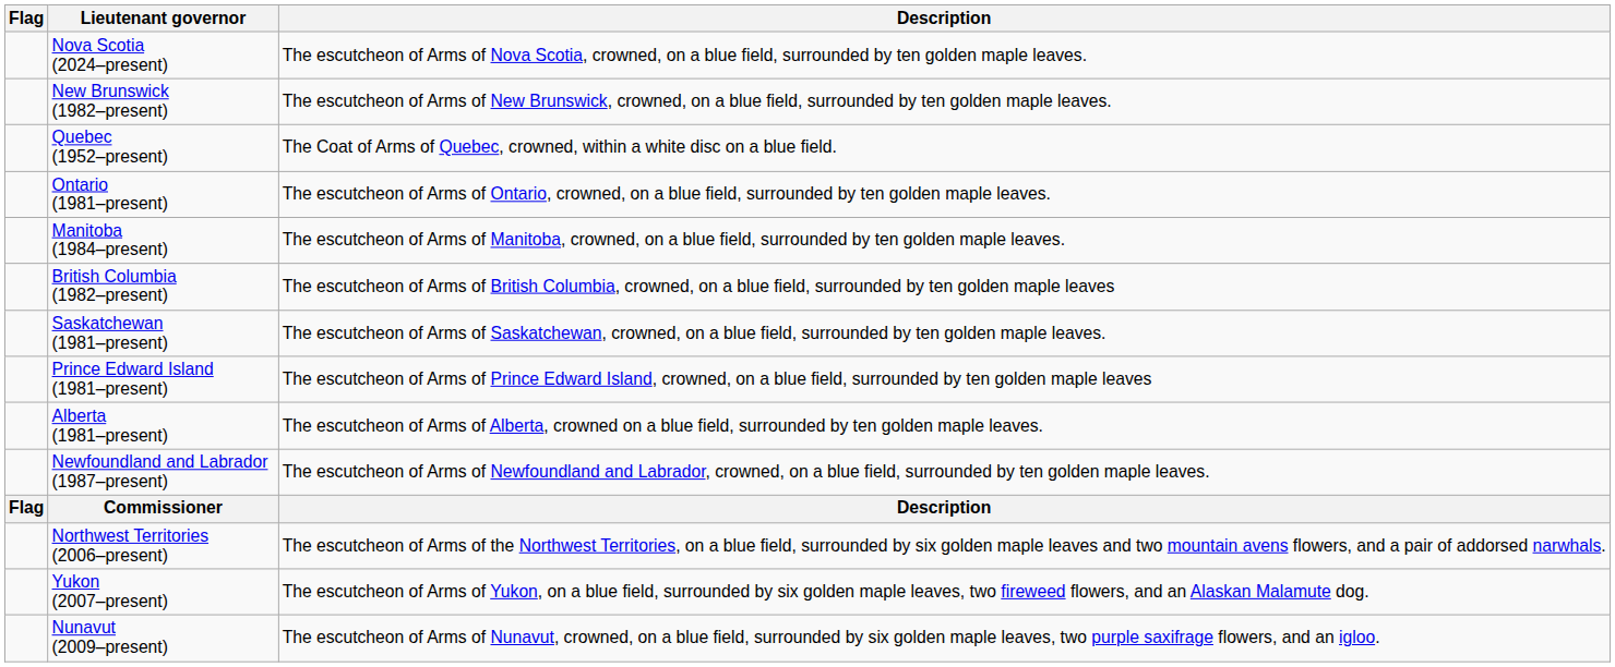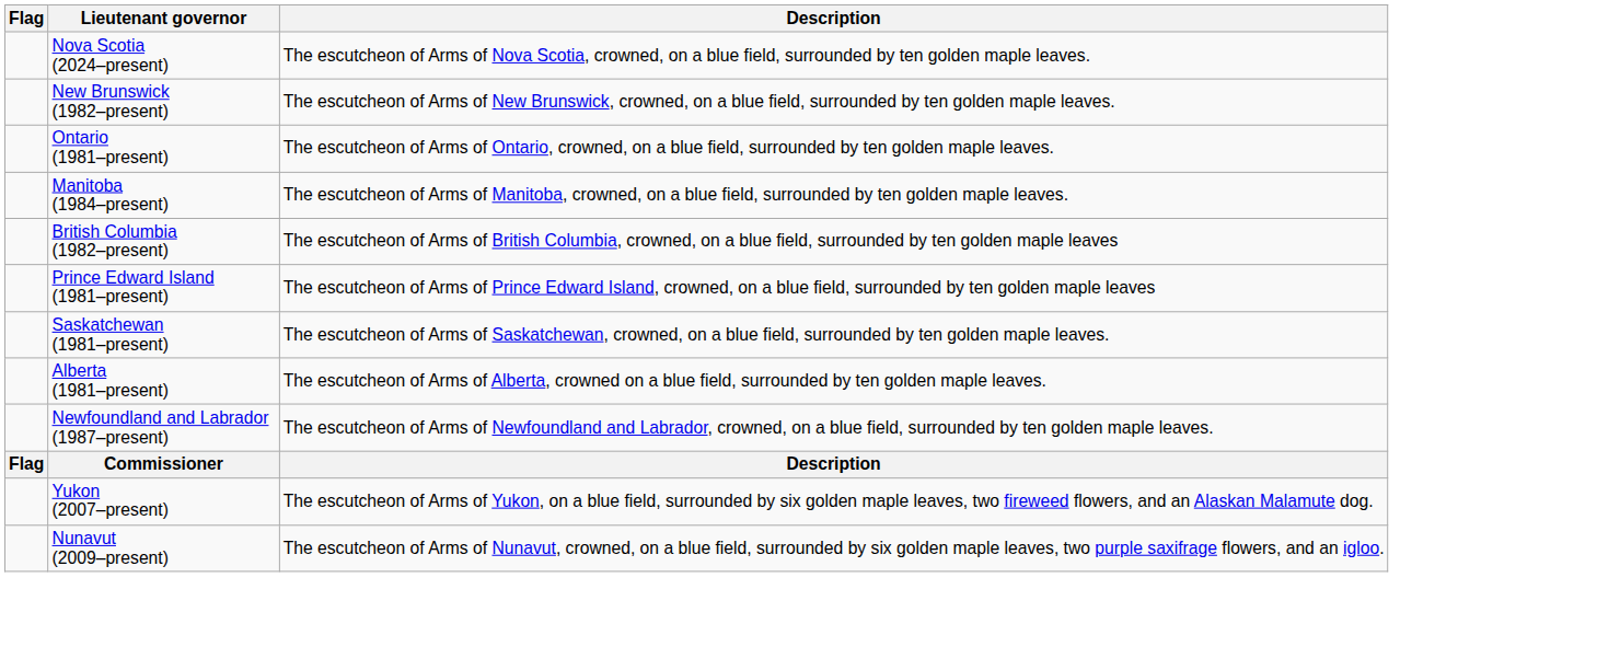- row: Quebec (1952–present) | The Coat of Arms of Quebec, crowned, within a white disc on a blue field.
rows swapped: Prince Edward Island (1981–present) <-> Saskatchewan (1981–present)
- row: Northwest Territories (2006–present) | The escutcheon of Arms of the Northwest Territories, on a blue field, surrounded by six golden maple leaves and two mountain avens flowers, and a pair of addorsed narwhals.
